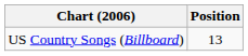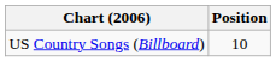US Country Songs (Billboard) | Position: 13 -> 10
